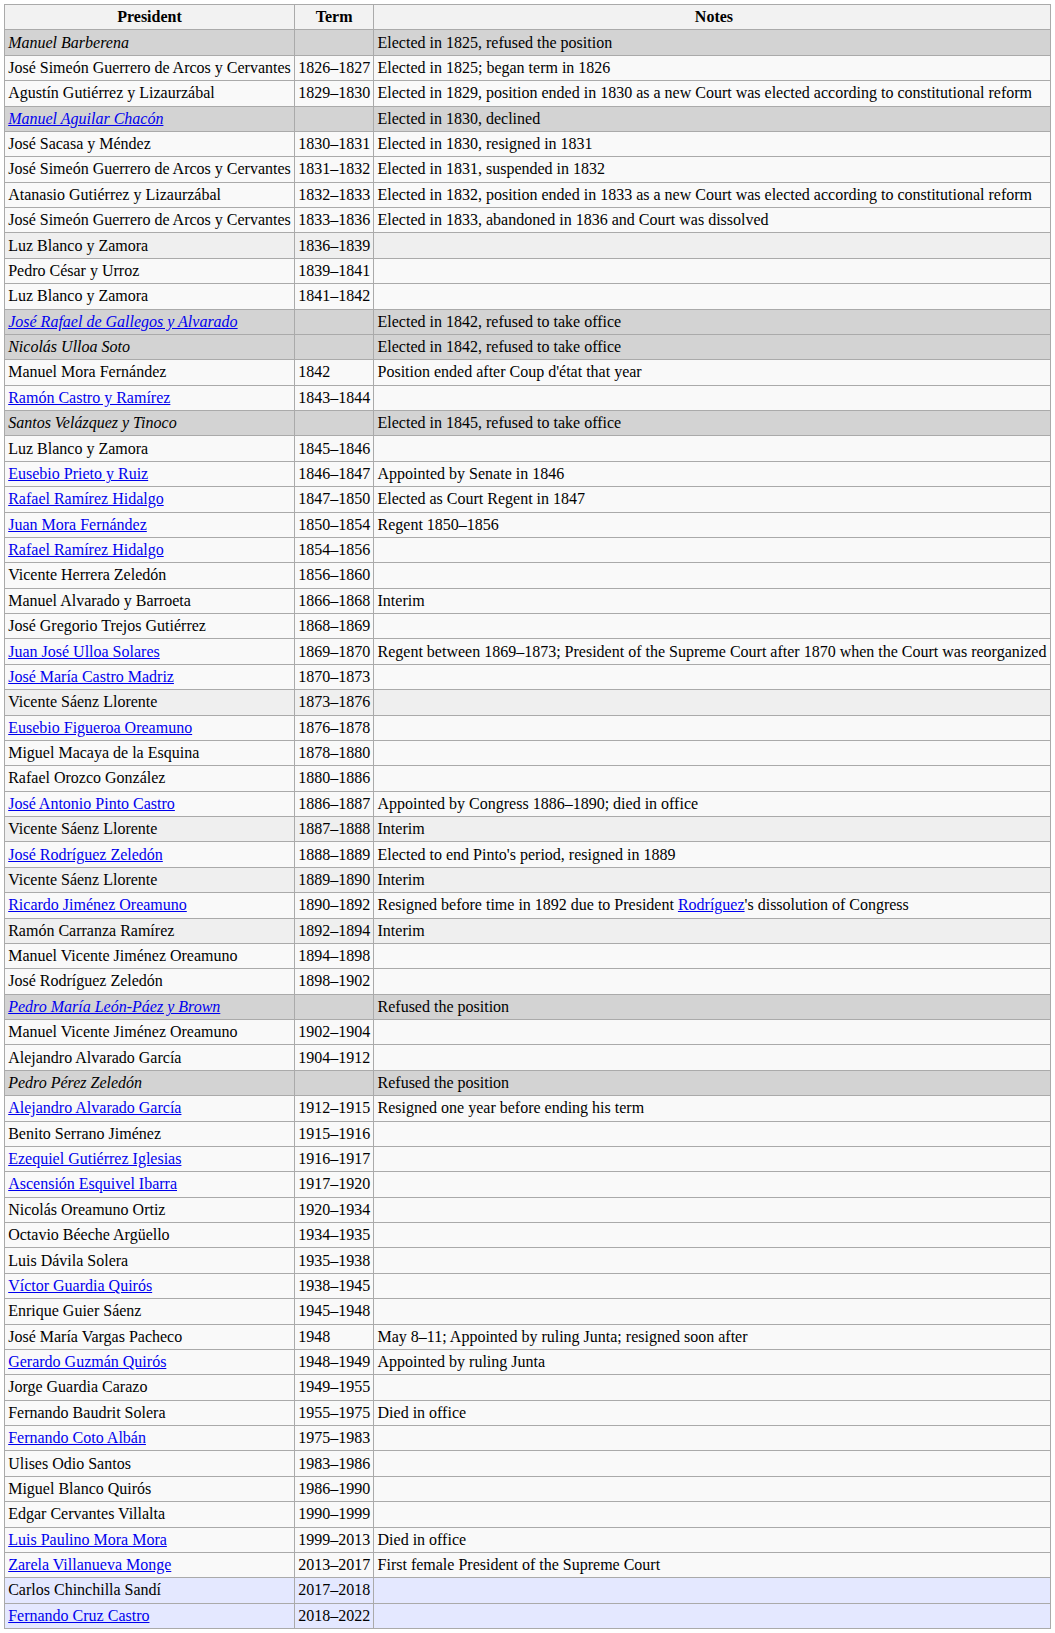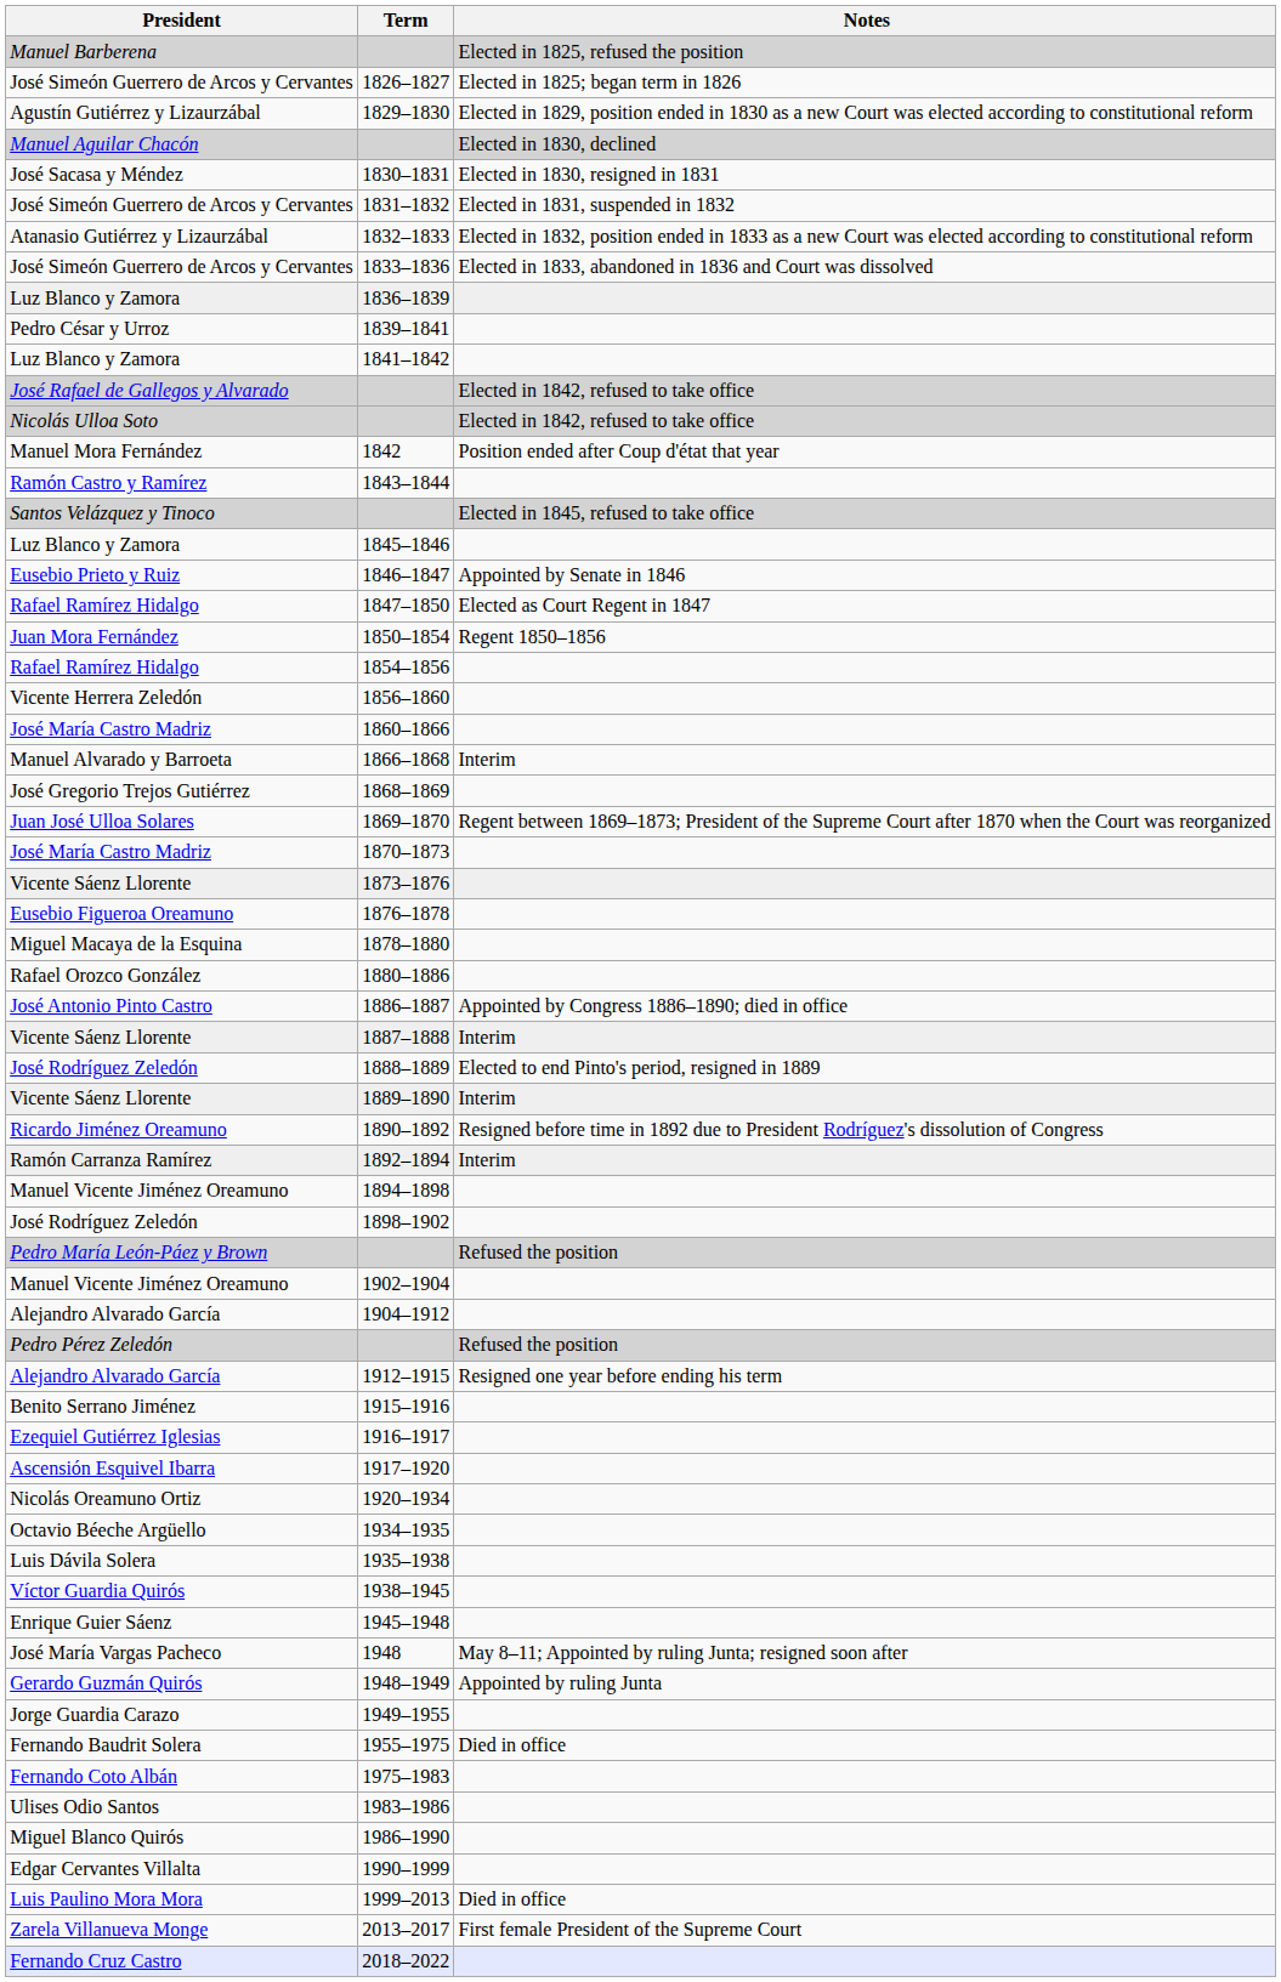+ row: José María Castro Madriz | 1860–1866
- row: Carlos Chinchilla Sandí | 2017–2018
